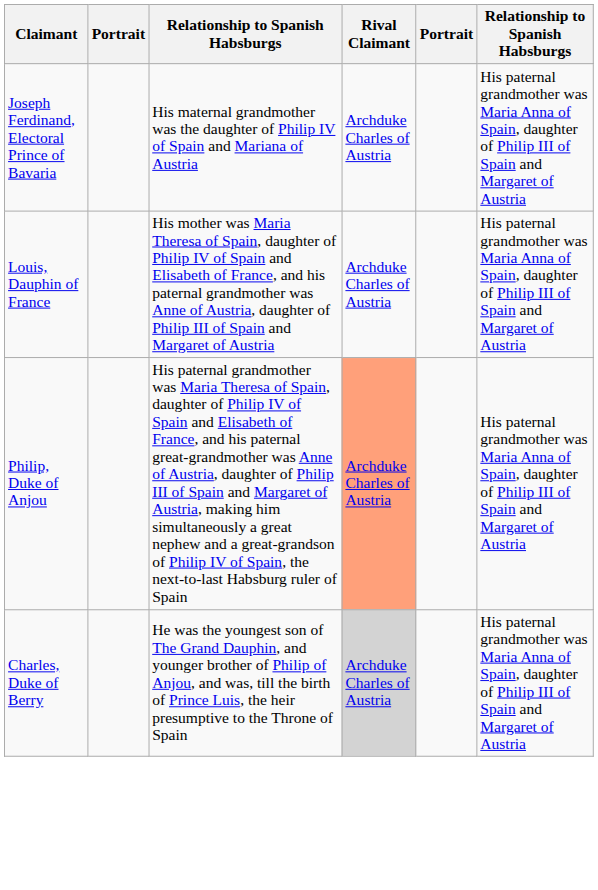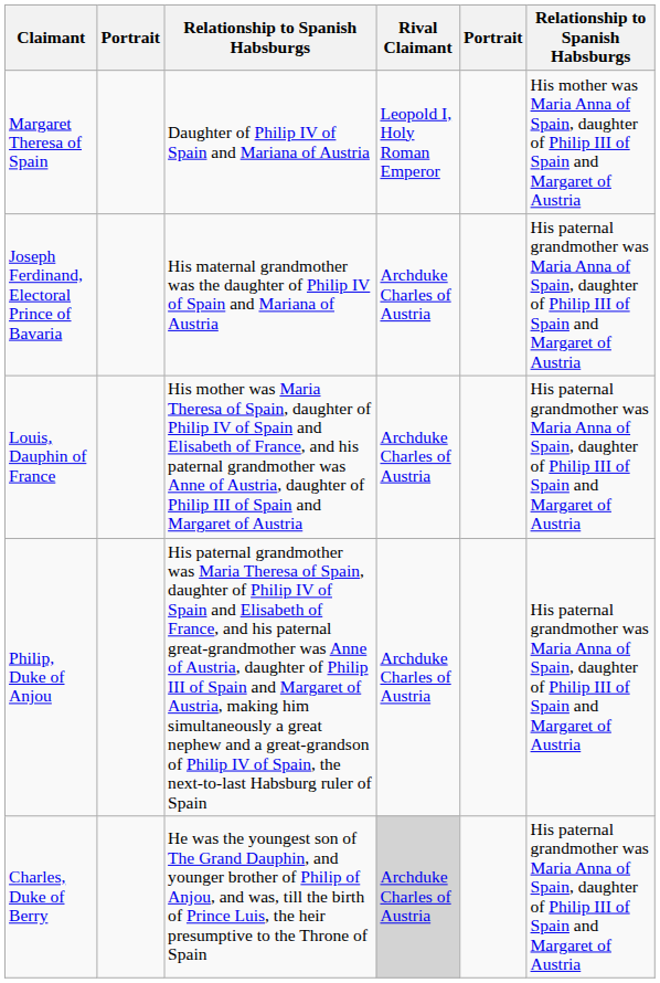+ row: Margaret Theresa of Spain | Daughter of Philip IV of Spain and Mariana of Austria | Leopold I, Holy Roman Emperor | His mother was Maria Anna of Spain, daughter of Philip III of Spain and Margaret of Austria
Philip, Duke of Anjou | Rival Claimant: lightsalmon background -> no background
